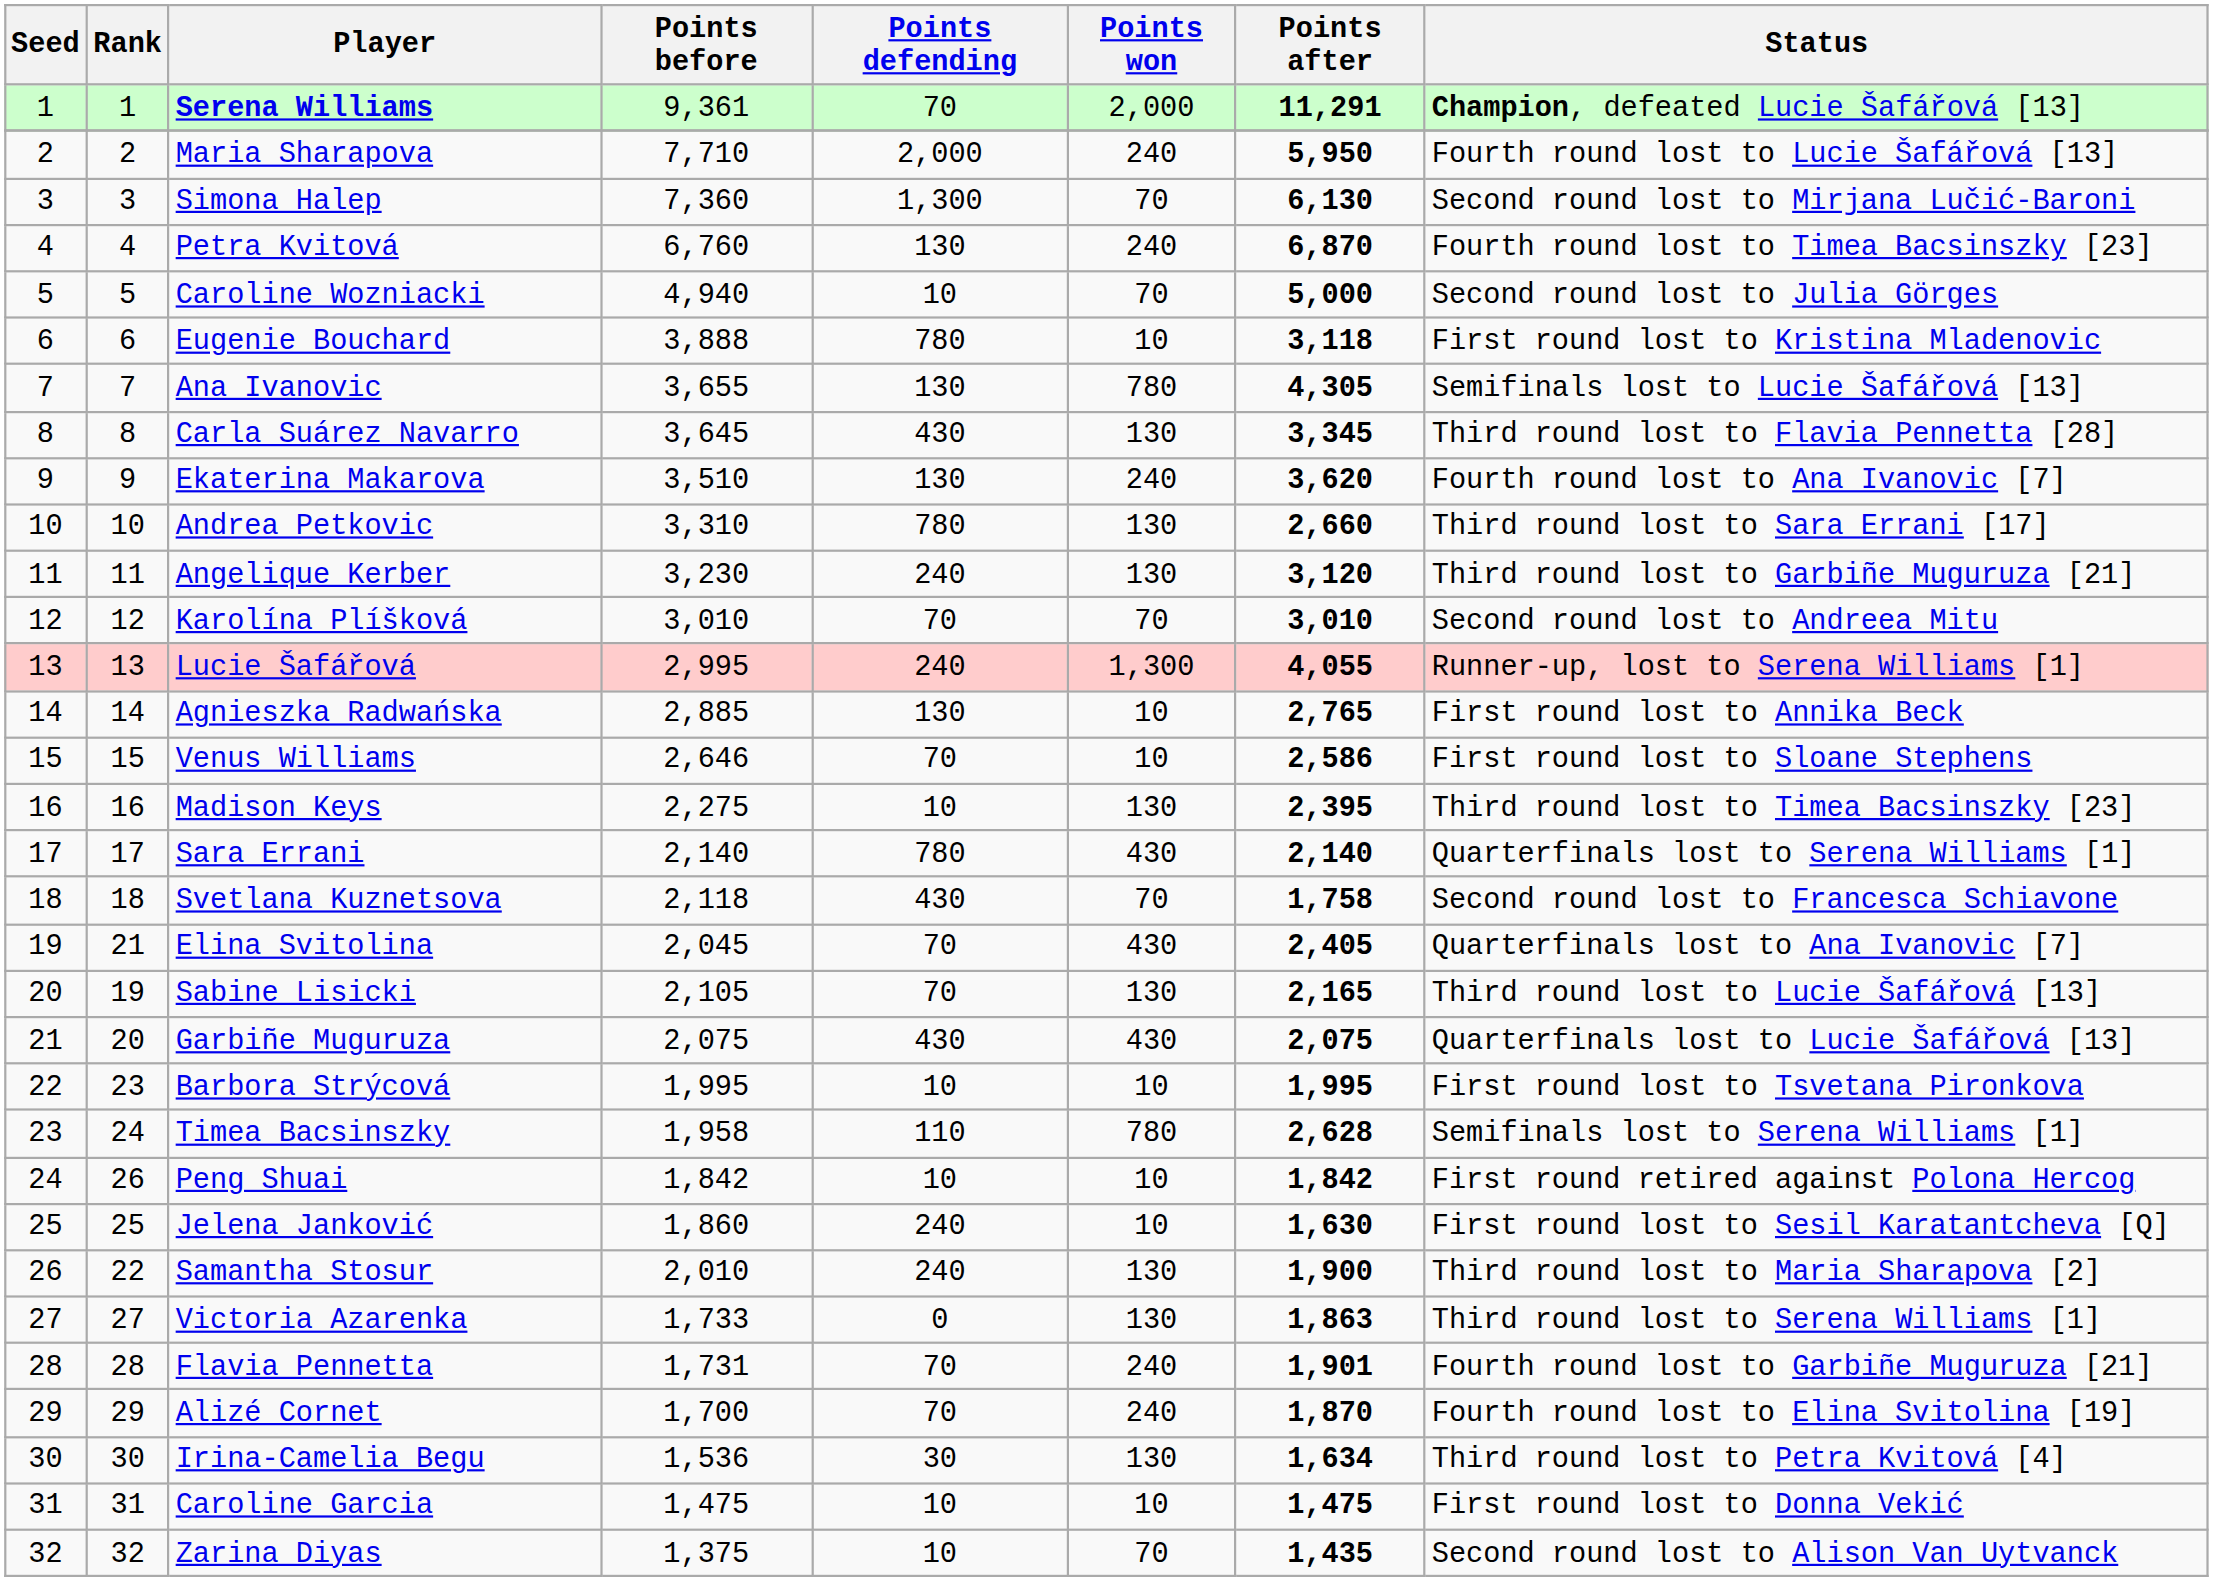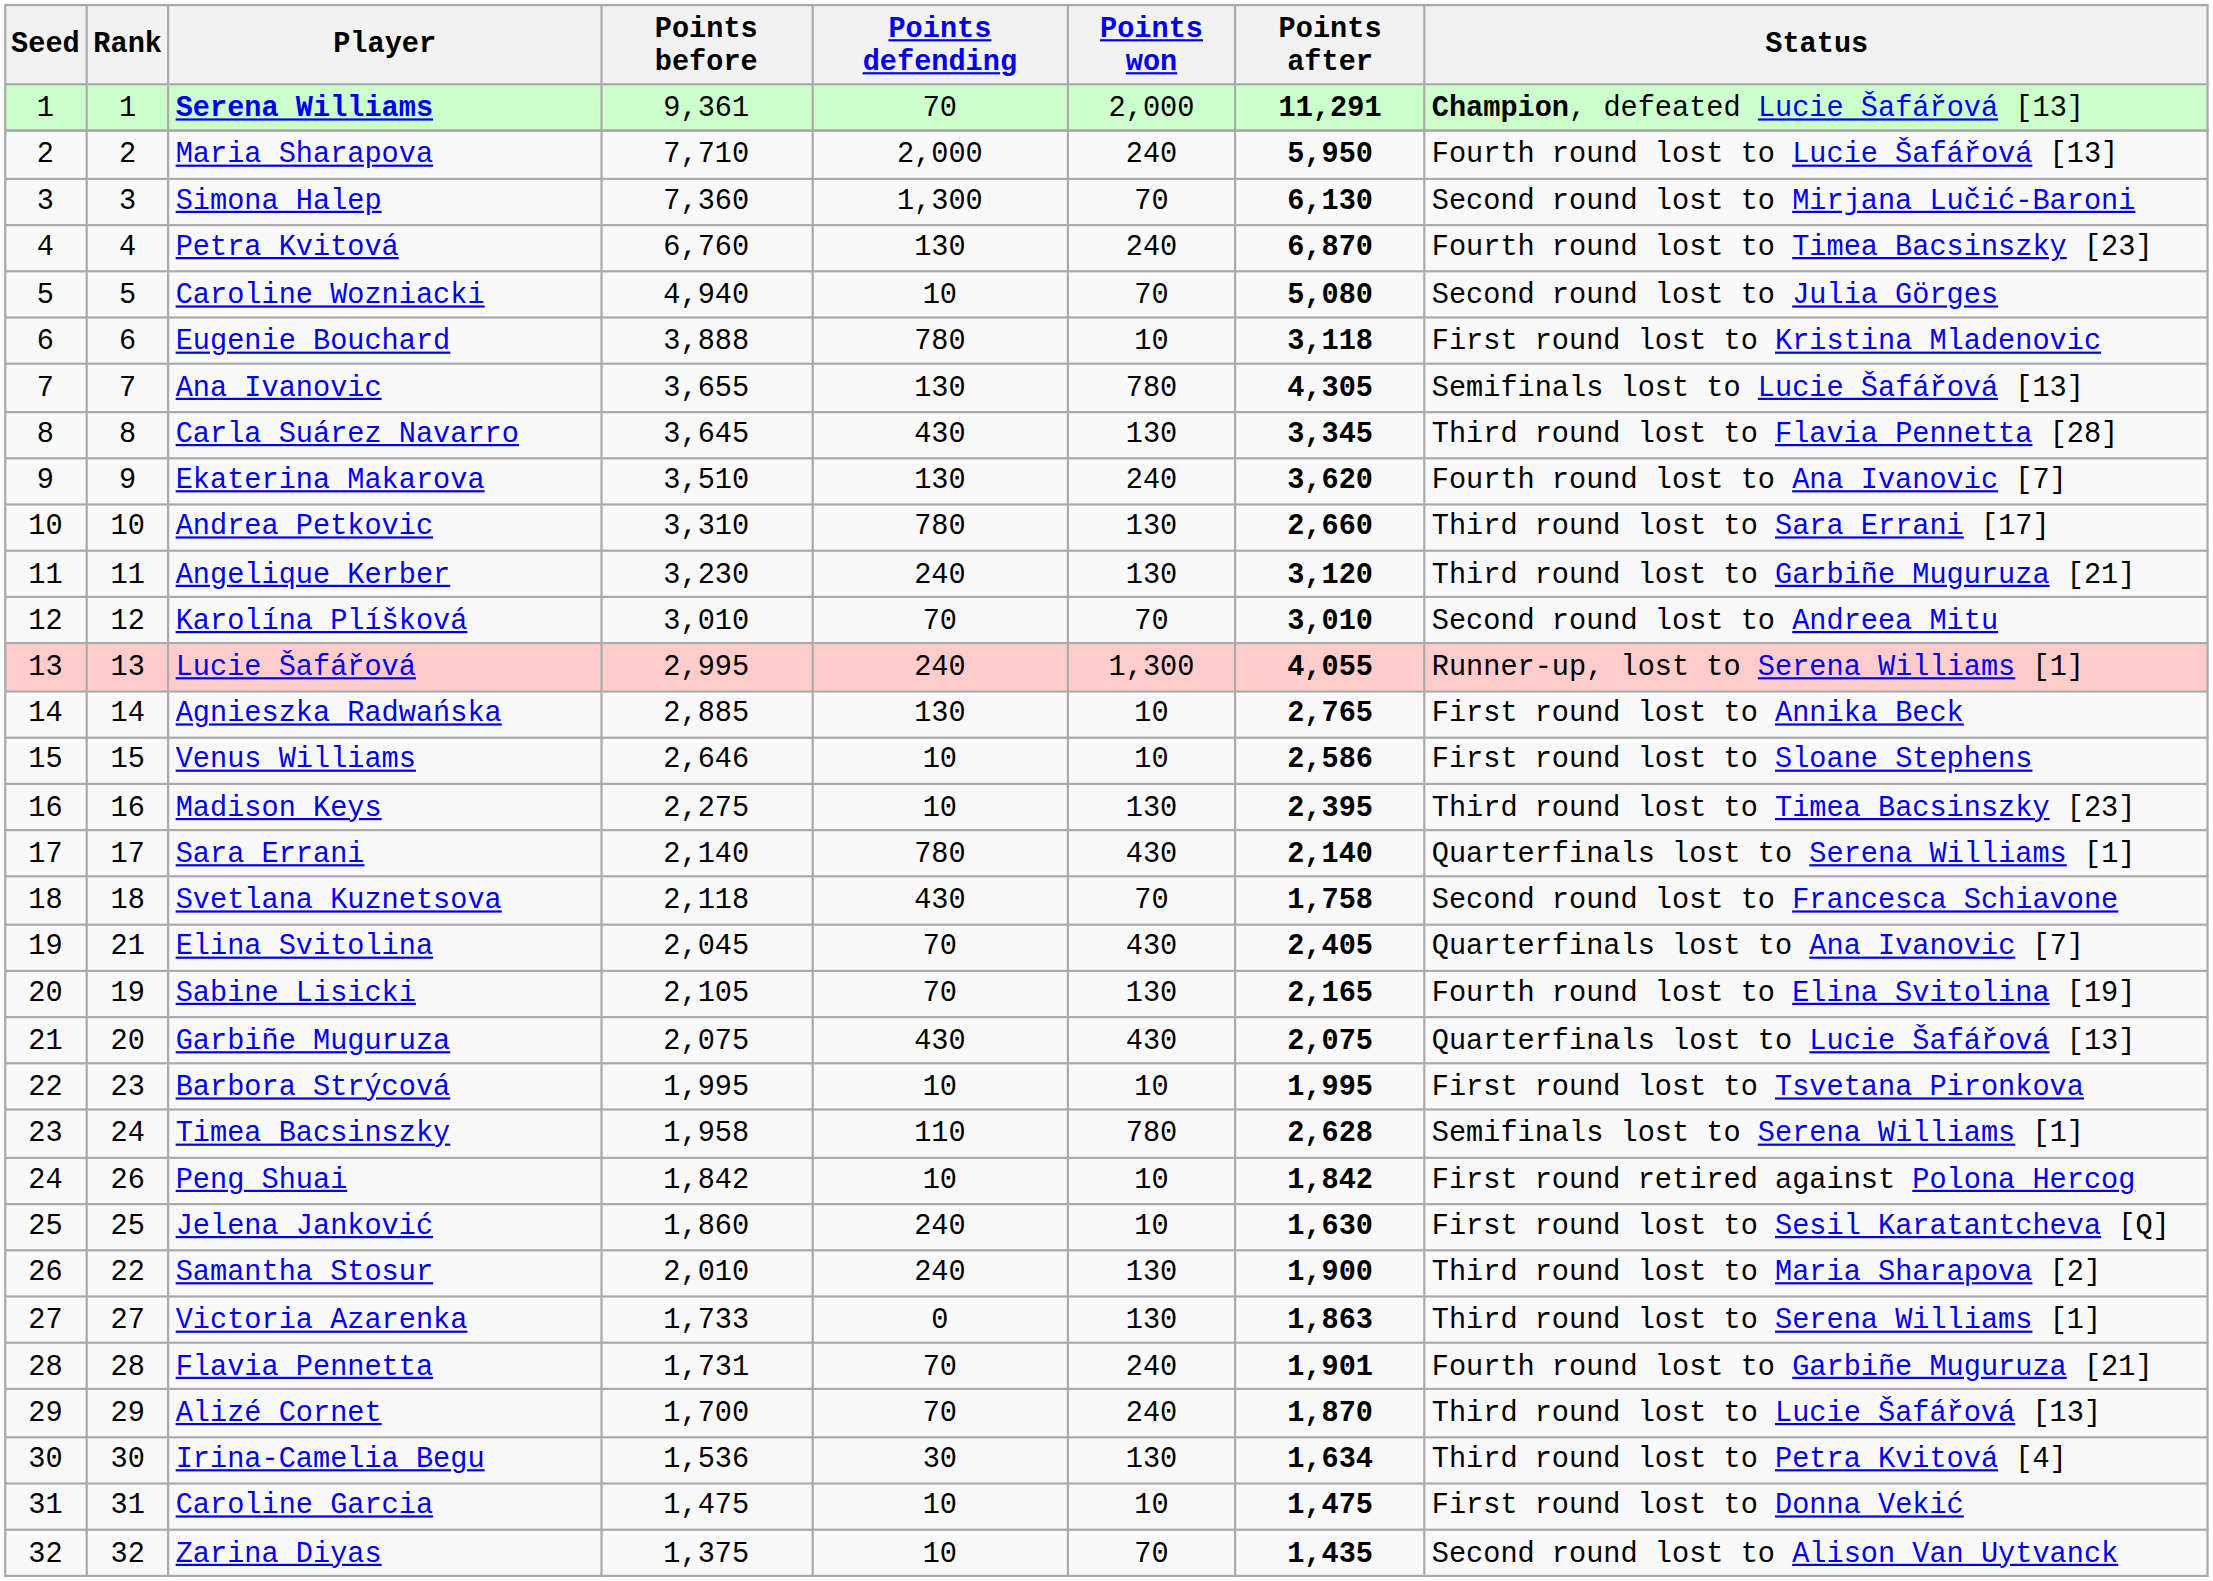Caroline Wozniacki | Points after: 5,000 -> 5,080
Venus Williams | Points defending: 70 -> 10
Sabine Lisicki | Status: Third round lost to Lucie Šafářová [13] -> Fourth round lost to Elina Svitolina [19]
Alizé Cornet | Status: Fourth round lost to Elina Svitolina [19] -> Third round lost to Lucie Šafářová [13]
